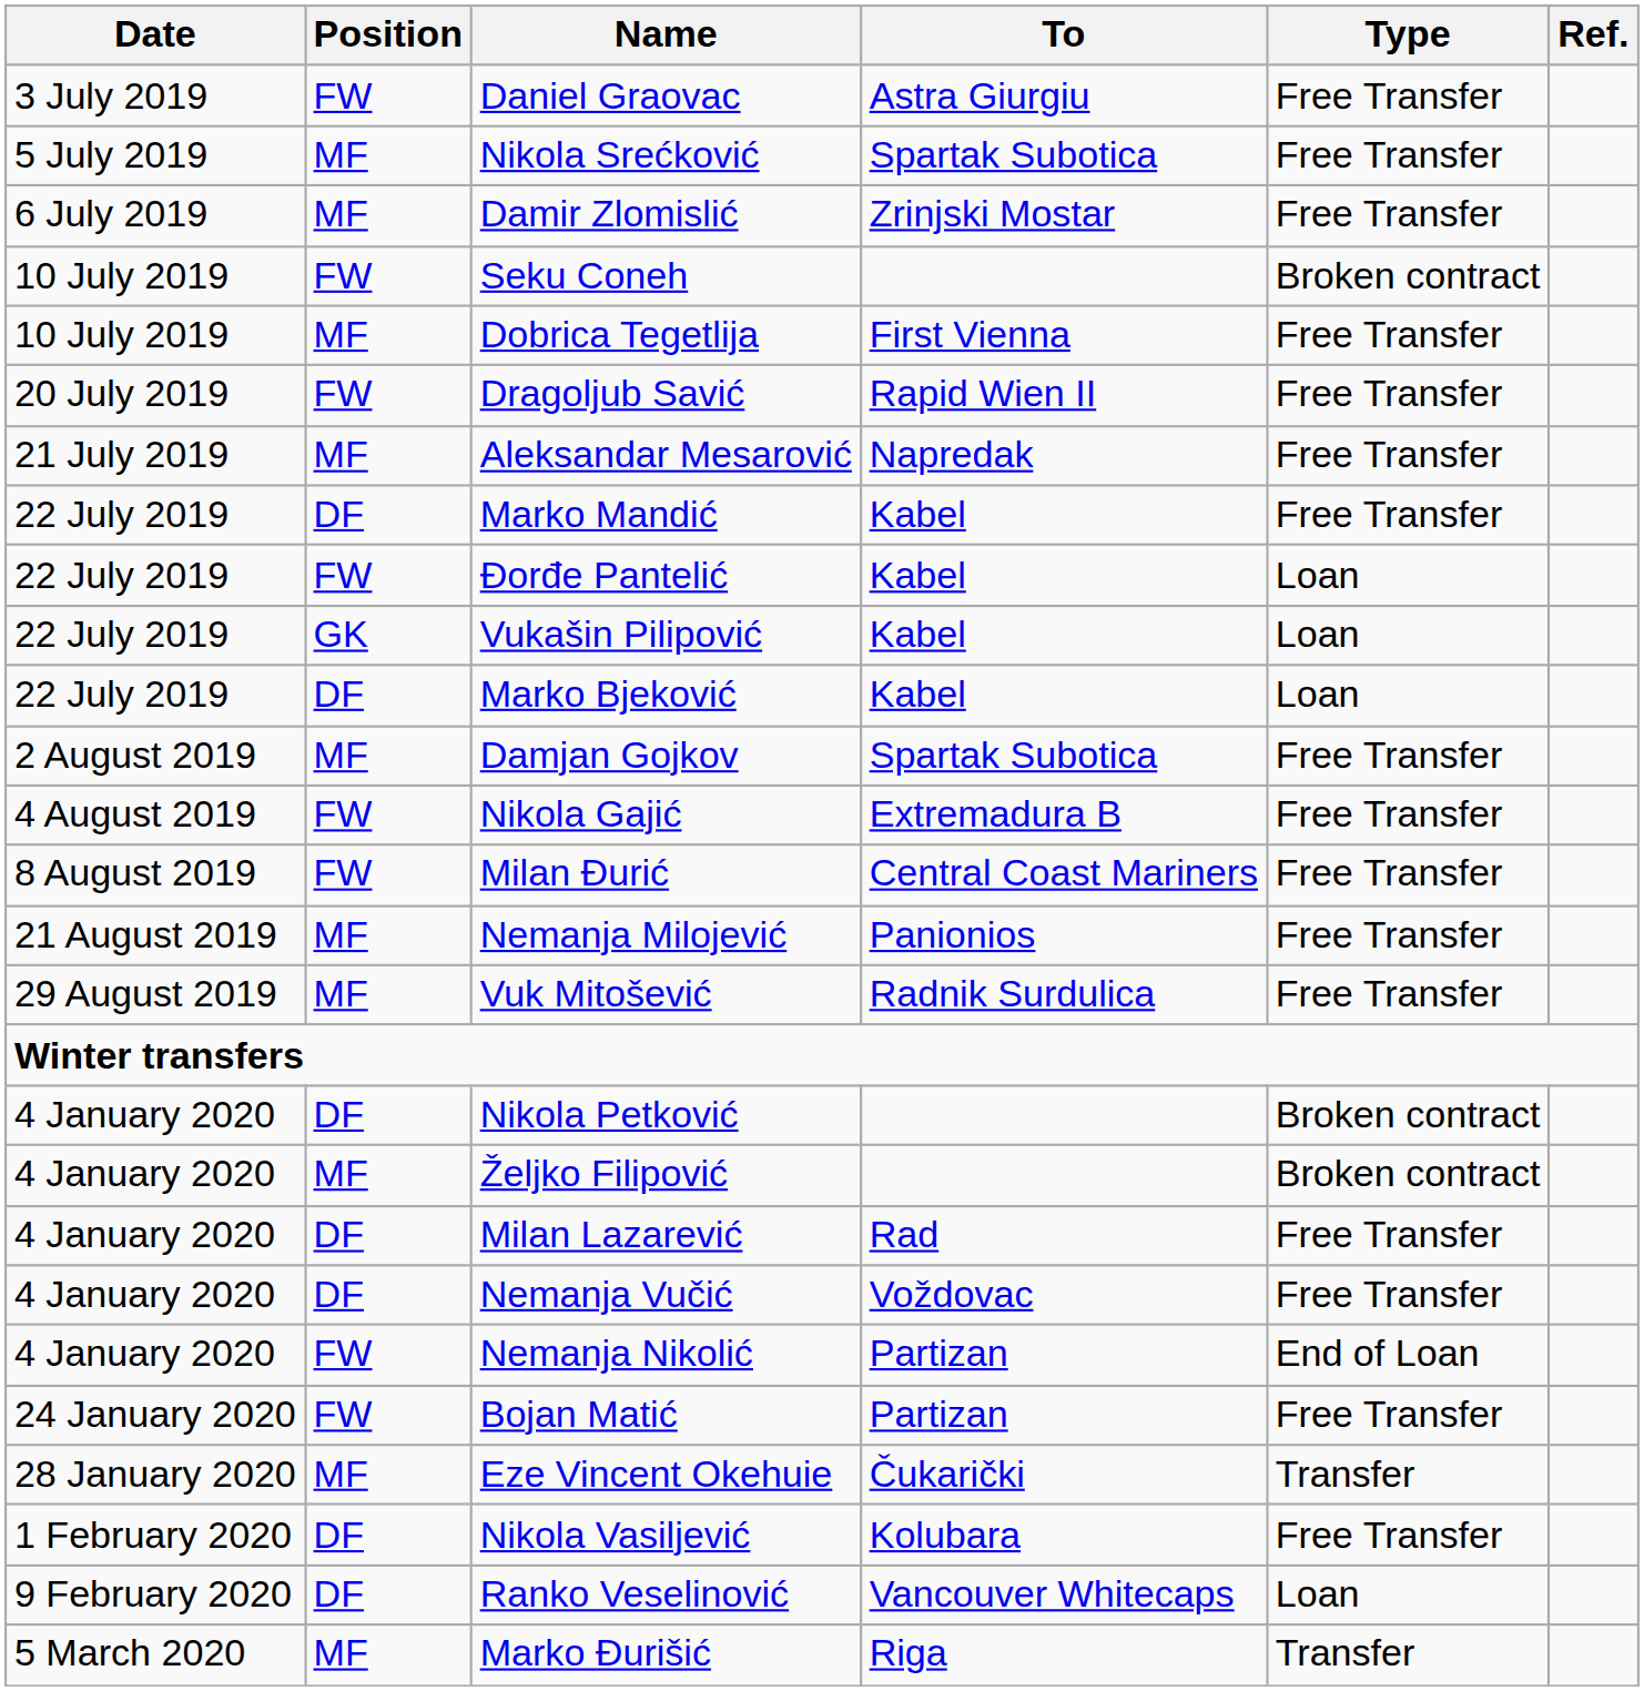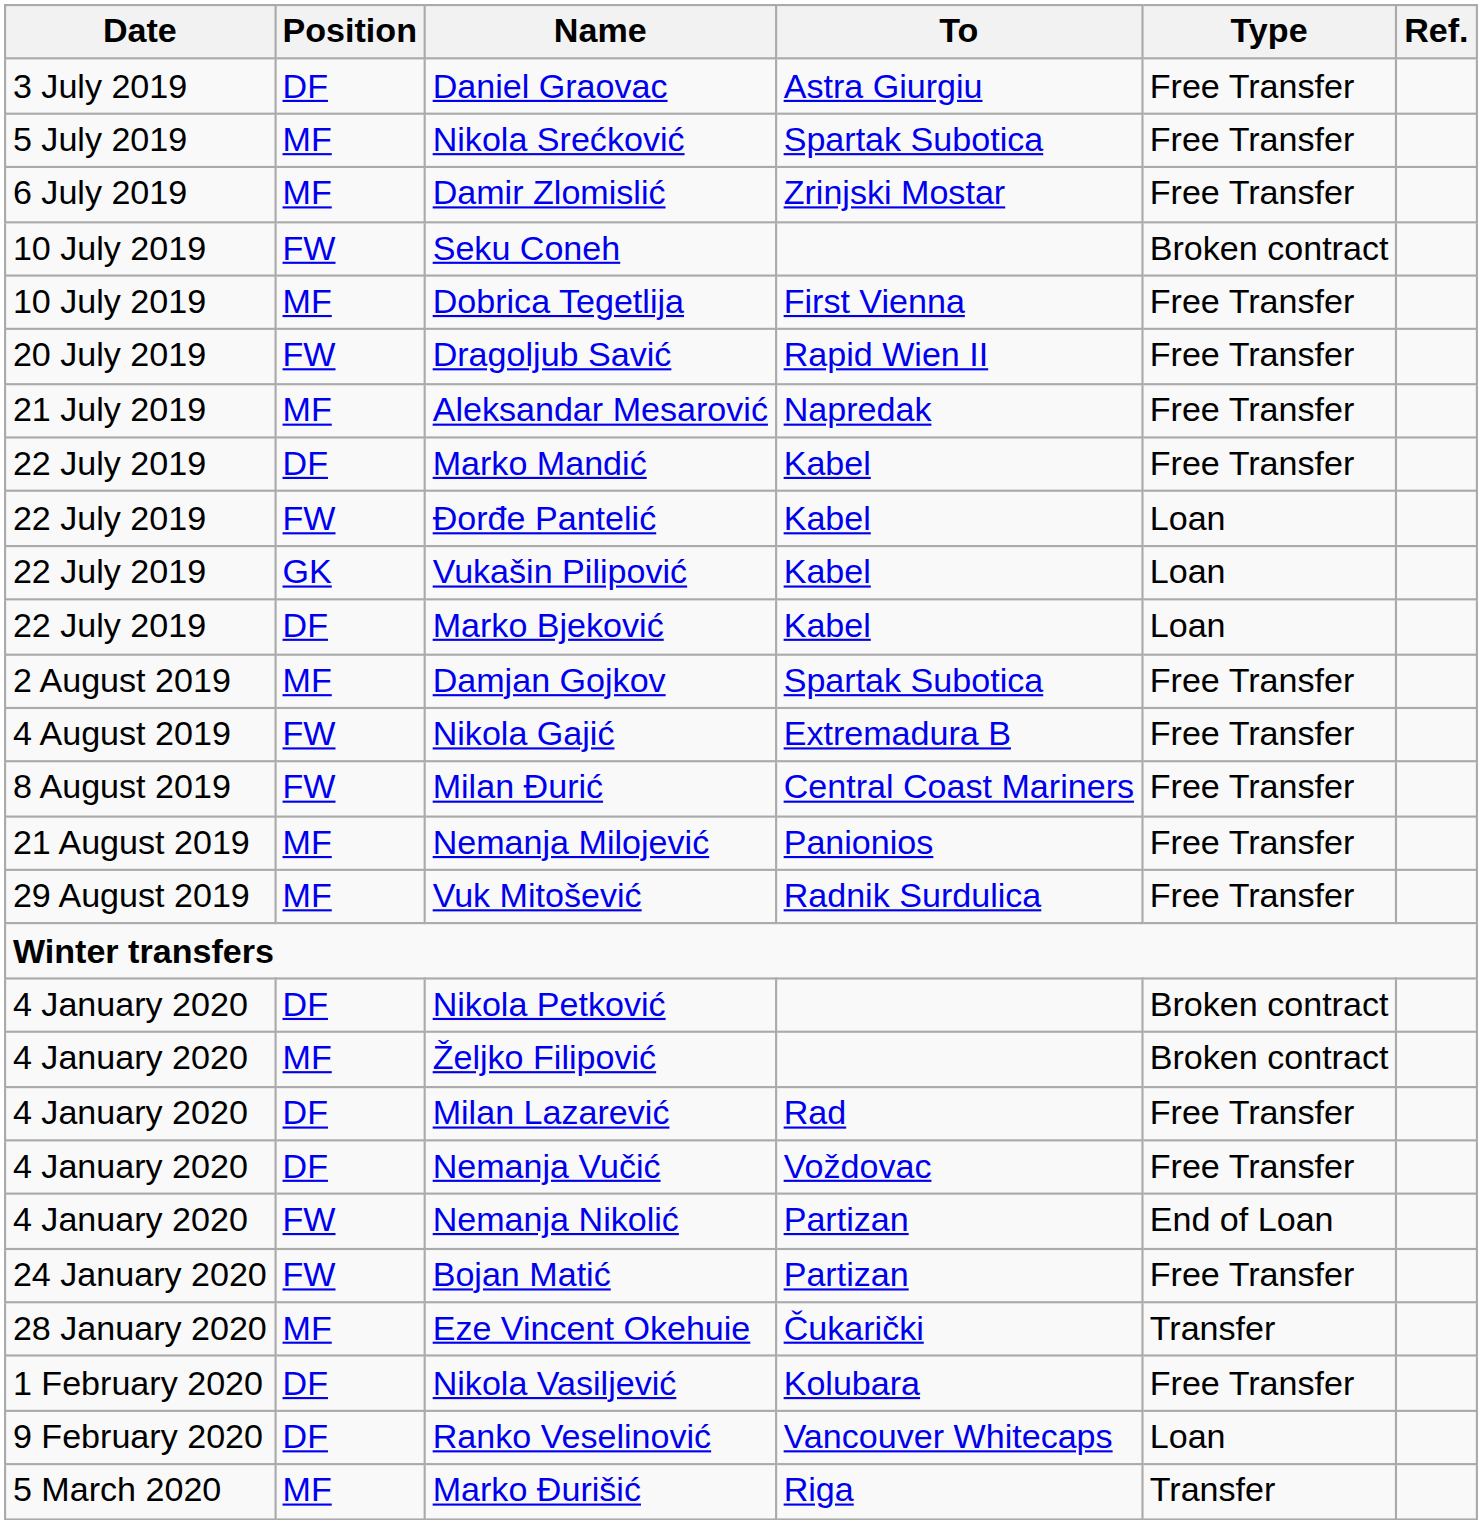Daniel Graovac | Position: FW -> DF
